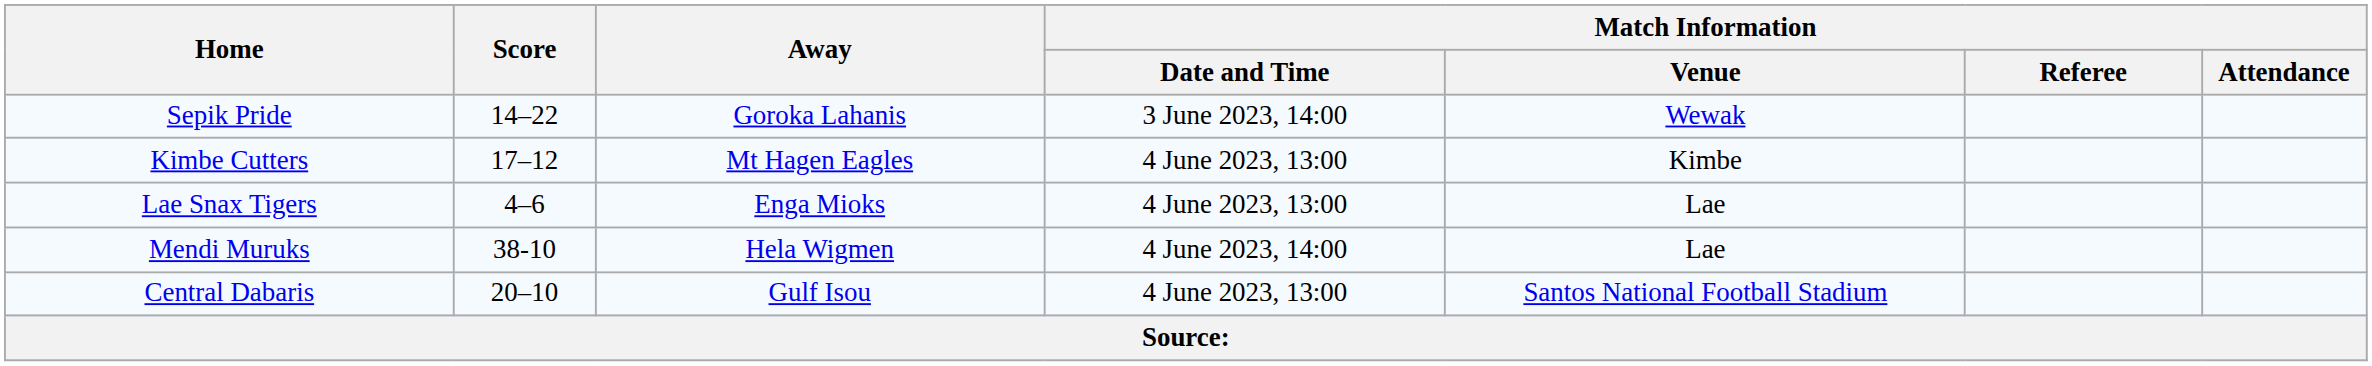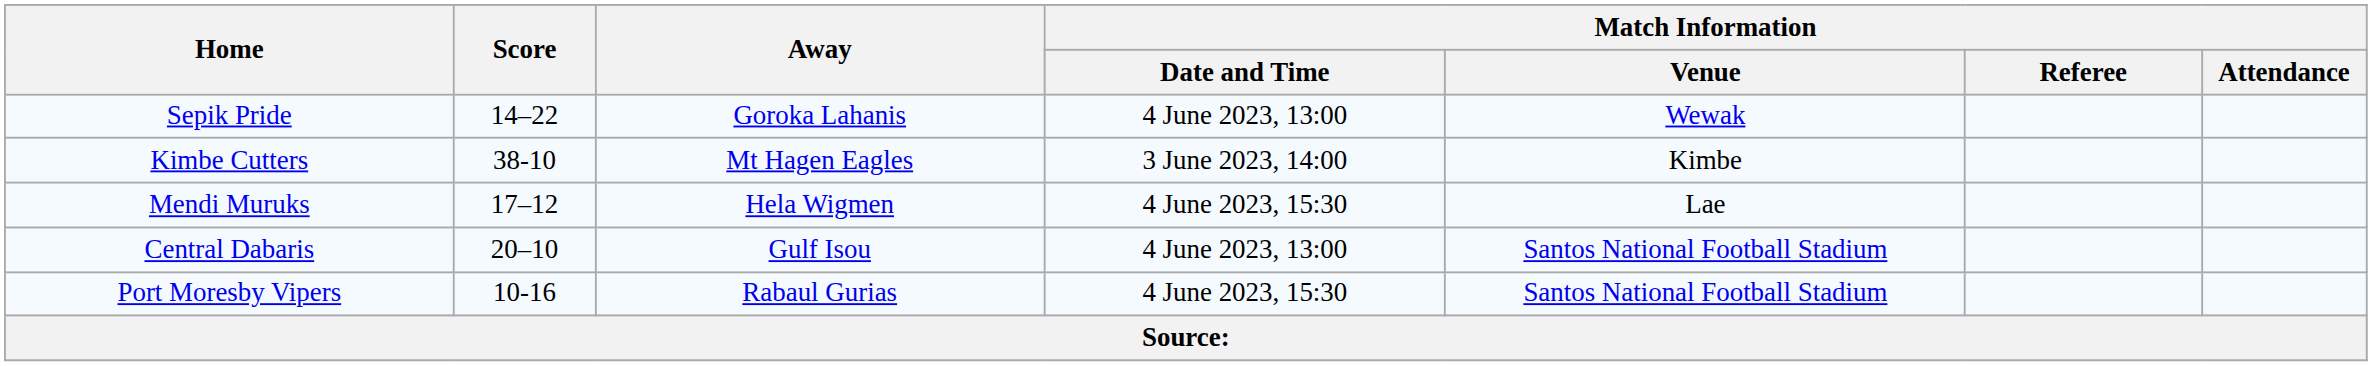Sepik Pride | Match Information / Date and Time: 3 June 2023, 14:00 -> 4 June 2023, 13:00
Kimbe Cutters | Score: 17–12 -> 38-10
Kimbe Cutters | Match Information / Date and Time: 4 June 2023, 13:00 -> 3 June 2023, 14:00
- row: Lae Snax Tigers | 4–6 | Enga Mioks | 4 June 2023, 13:00 | Lae
Mendi Muruks | Score: 38-10 -> 17–12
Mendi Muruks | Match Information / Date and Time: 4 June 2023, 14:00 -> 4 June 2023, 15:30
+ row: Port Moresby Vipers | 10-16 | Rabaul Gurias | 4 June 2023, 15:30 | Santos National Football Stadium
